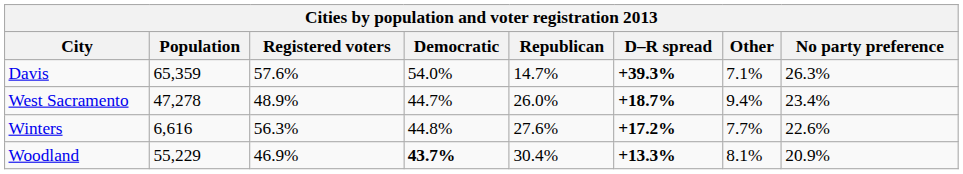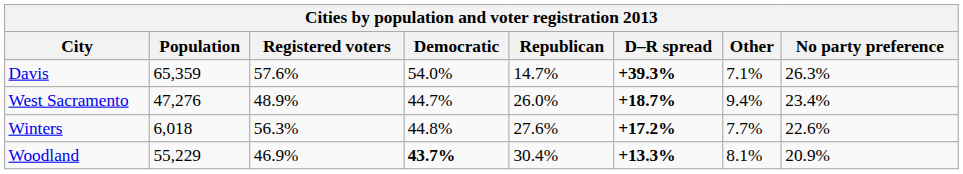West Sacramento | Population: 47,278 -> 47,276
Winters | Population: 6,616 -> 6,018
